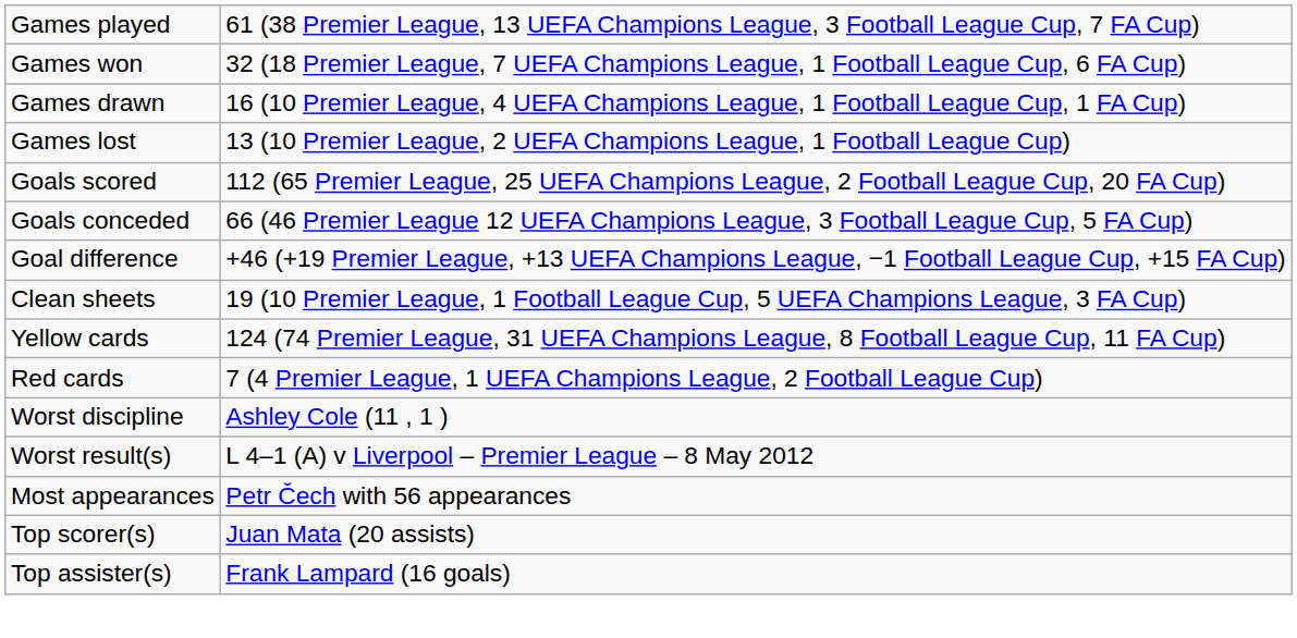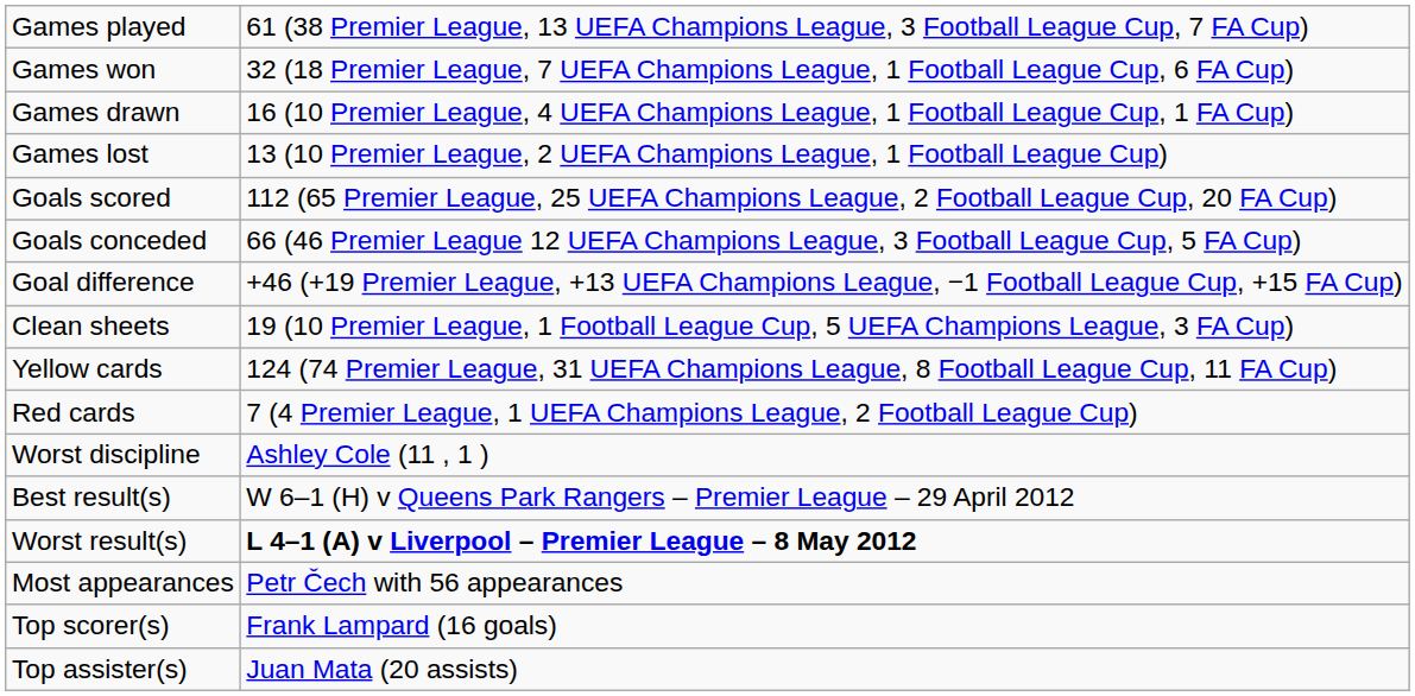+ row: Best result(s) | W 6–1 (H) v Queens Park Rangers – Premier League – 29 April 2012
Worst result(s) | column 2: normal -> bold
Top scorer(s) | column 2: Juan Mata (20 assists) -> Frank Lampard (16 goals)
Top assister(s) | column 2: Frank Lampard (16 goals) -> Juan Mata (20 assists)
